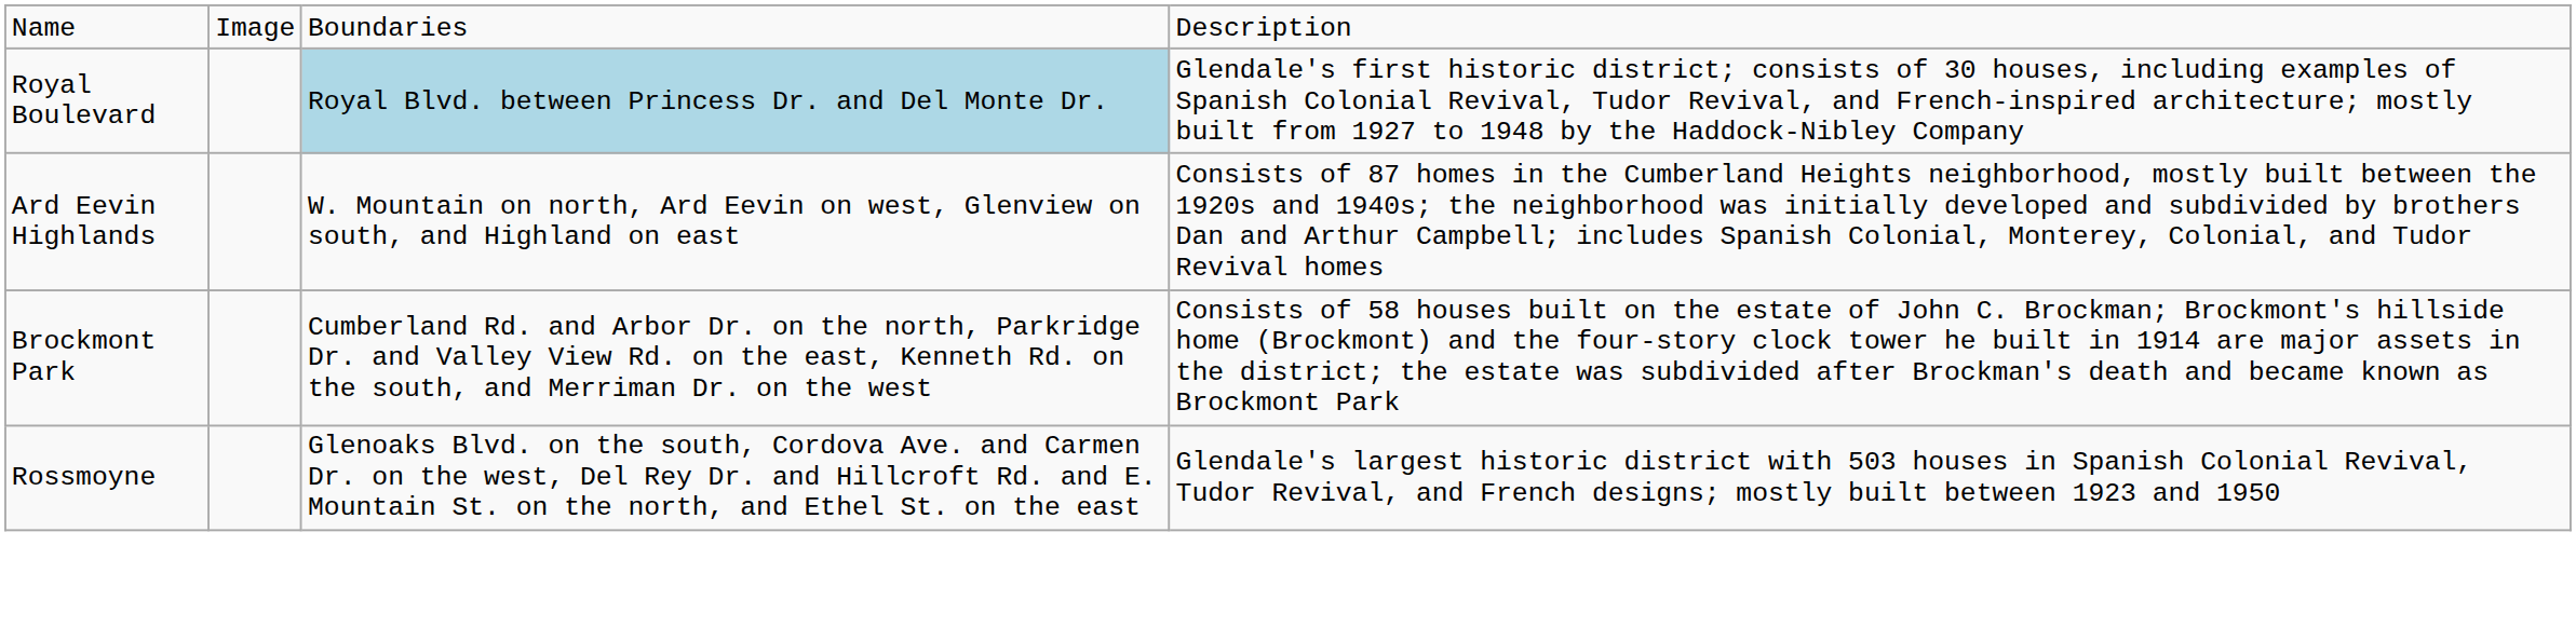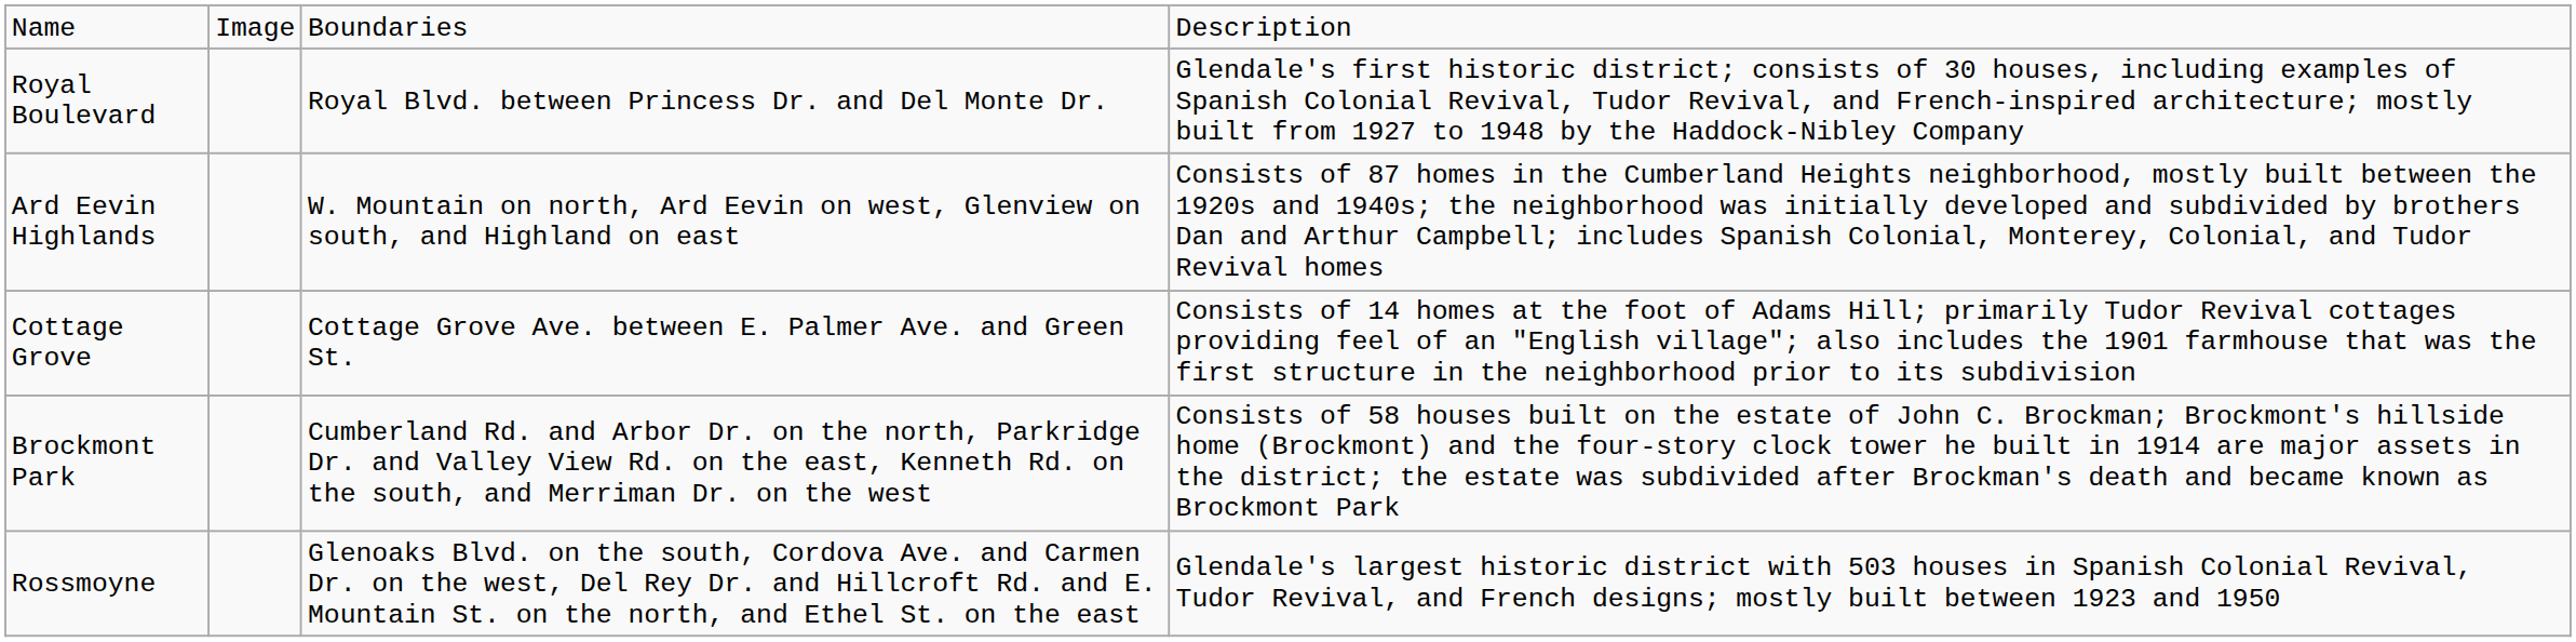Royal Boulevard | column 3: lightblue background -> no background
+ row: Cottage Grove | Cottage Grove Ave. between E. Palmer Ave. and Green St. | Consists of 14 homes at the foot of Adams Hill; primarily Tudor Revival cottages providing feel of an "English village"; also includes the 1901 farmhouse that was the first structure in the neighborhood prior to its subdivision
